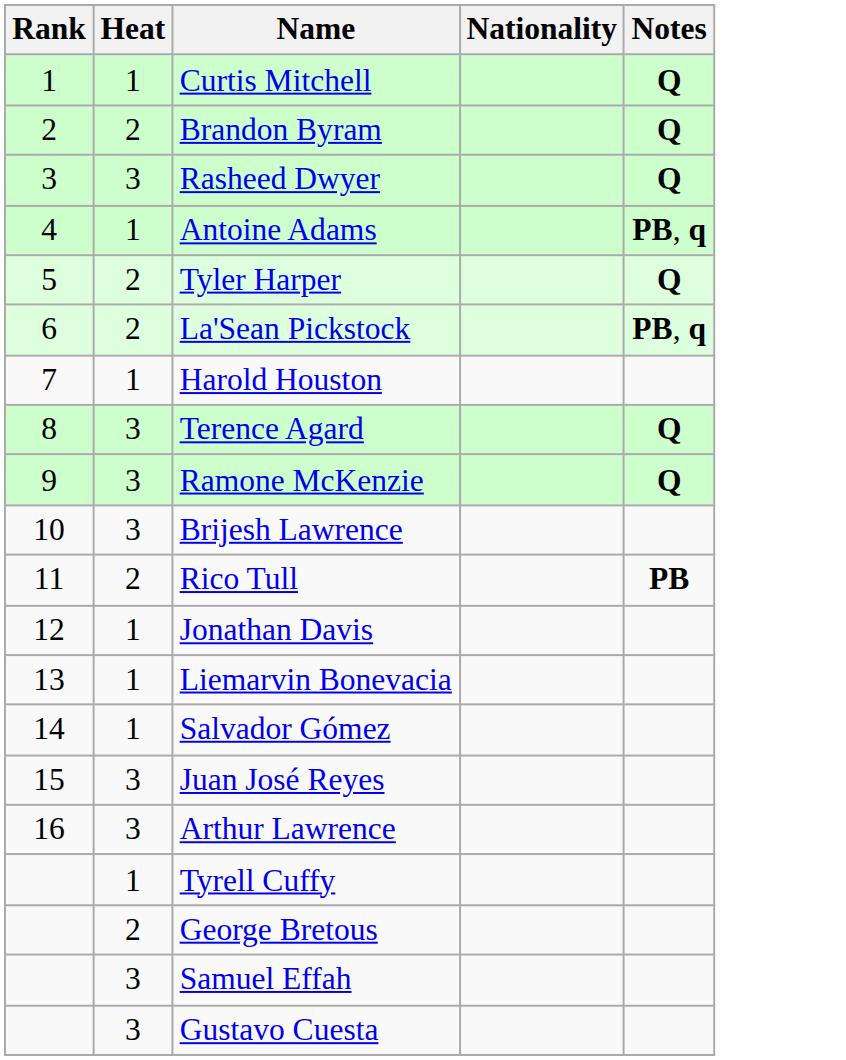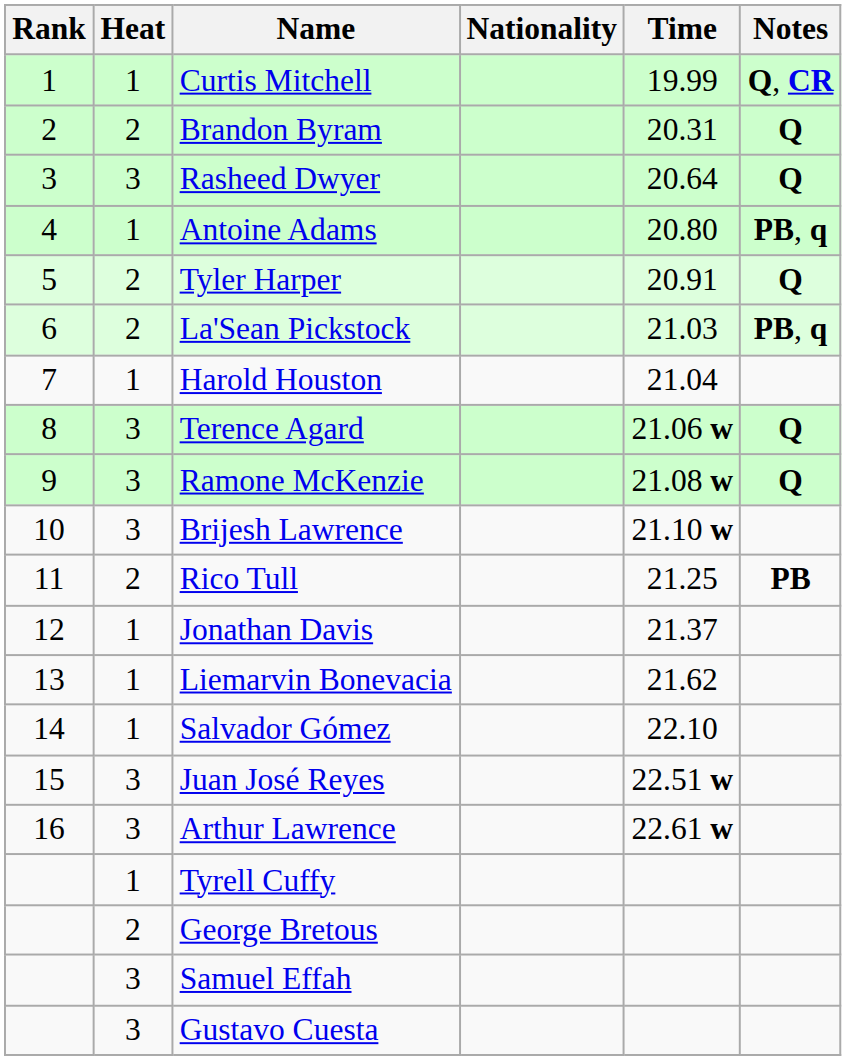+ column: Time | 19.99 | 20.31 | 20.64 | 20.80 | 20.91 | 21.03 | 21.04 | 21.06 w | 21.08 w | 21.10 w | 21.25 | 21.37 | 21.62 | 22.10 | 22.51 w | 22.61 w
Curtis Mitchell | Notes: Q -> Q, CR
